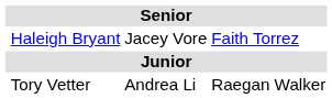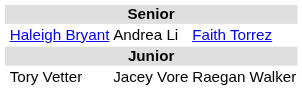Haleigh Bryant | column 3: Jacey Vore -> Andrea Li
Tory Vetter | column 3: Andrea Li -> Jacey Vore
